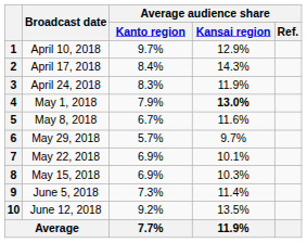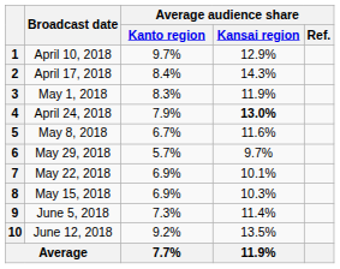3 | Broadcast date: April 24, 2018 -> May 1, 2018
4 | Broadcast date: May 1, 2018 -> April 24, 2018
